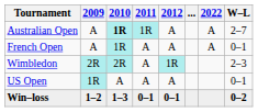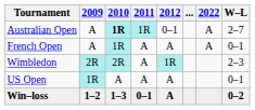Australian Open | 2012: A -> 0–1
Win–loss | 2012: 0–1 -> A
